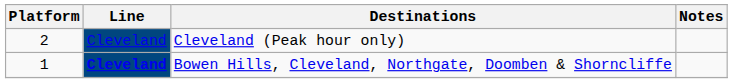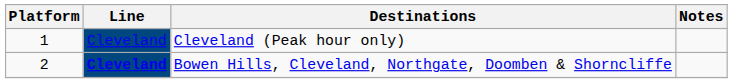Cleveland (Peak hour only) | Platform: 2 -> 1
Bowen Hills, Cleveland, Northgate, Doomben & Shorncliffe | Platform: 1 -> 2
